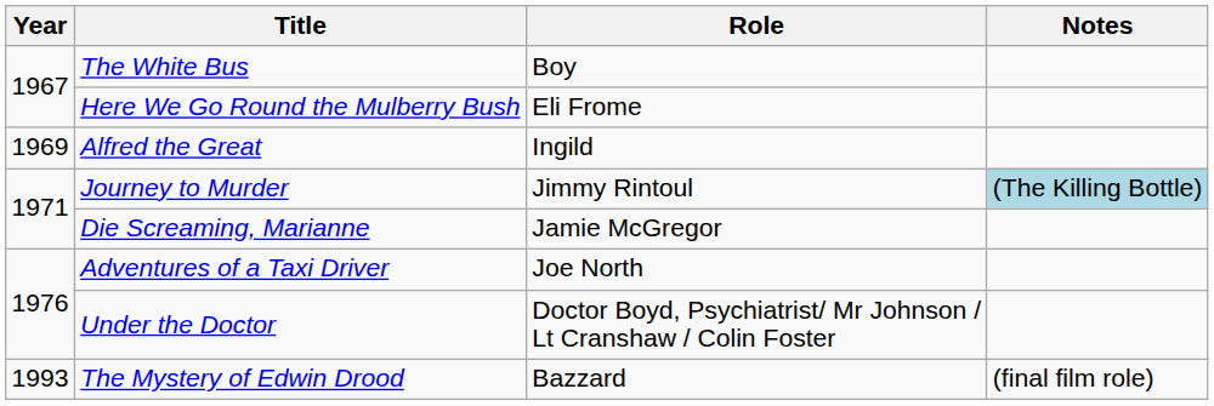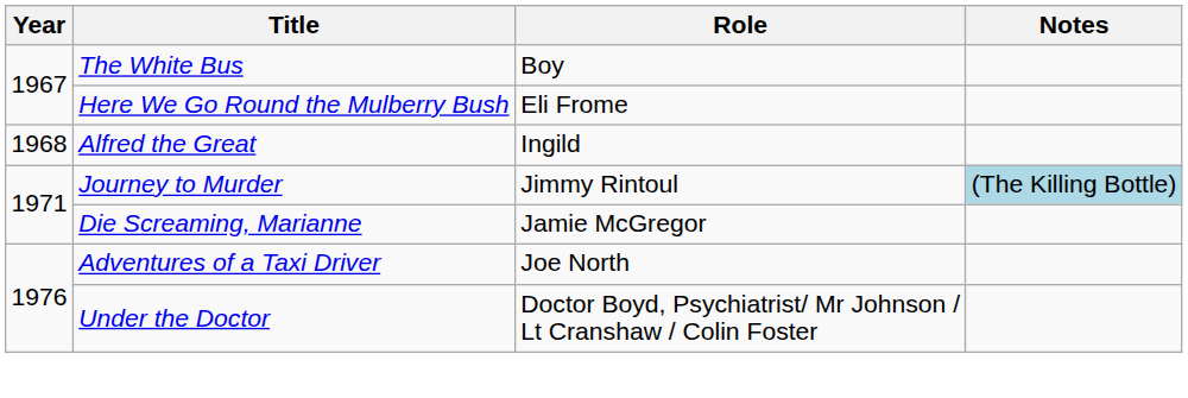Alfred the Great | Year: 1969 -> 1968
- row: 1993 | The Mystery of Edwin Drood | Bazzard | (final film role)
